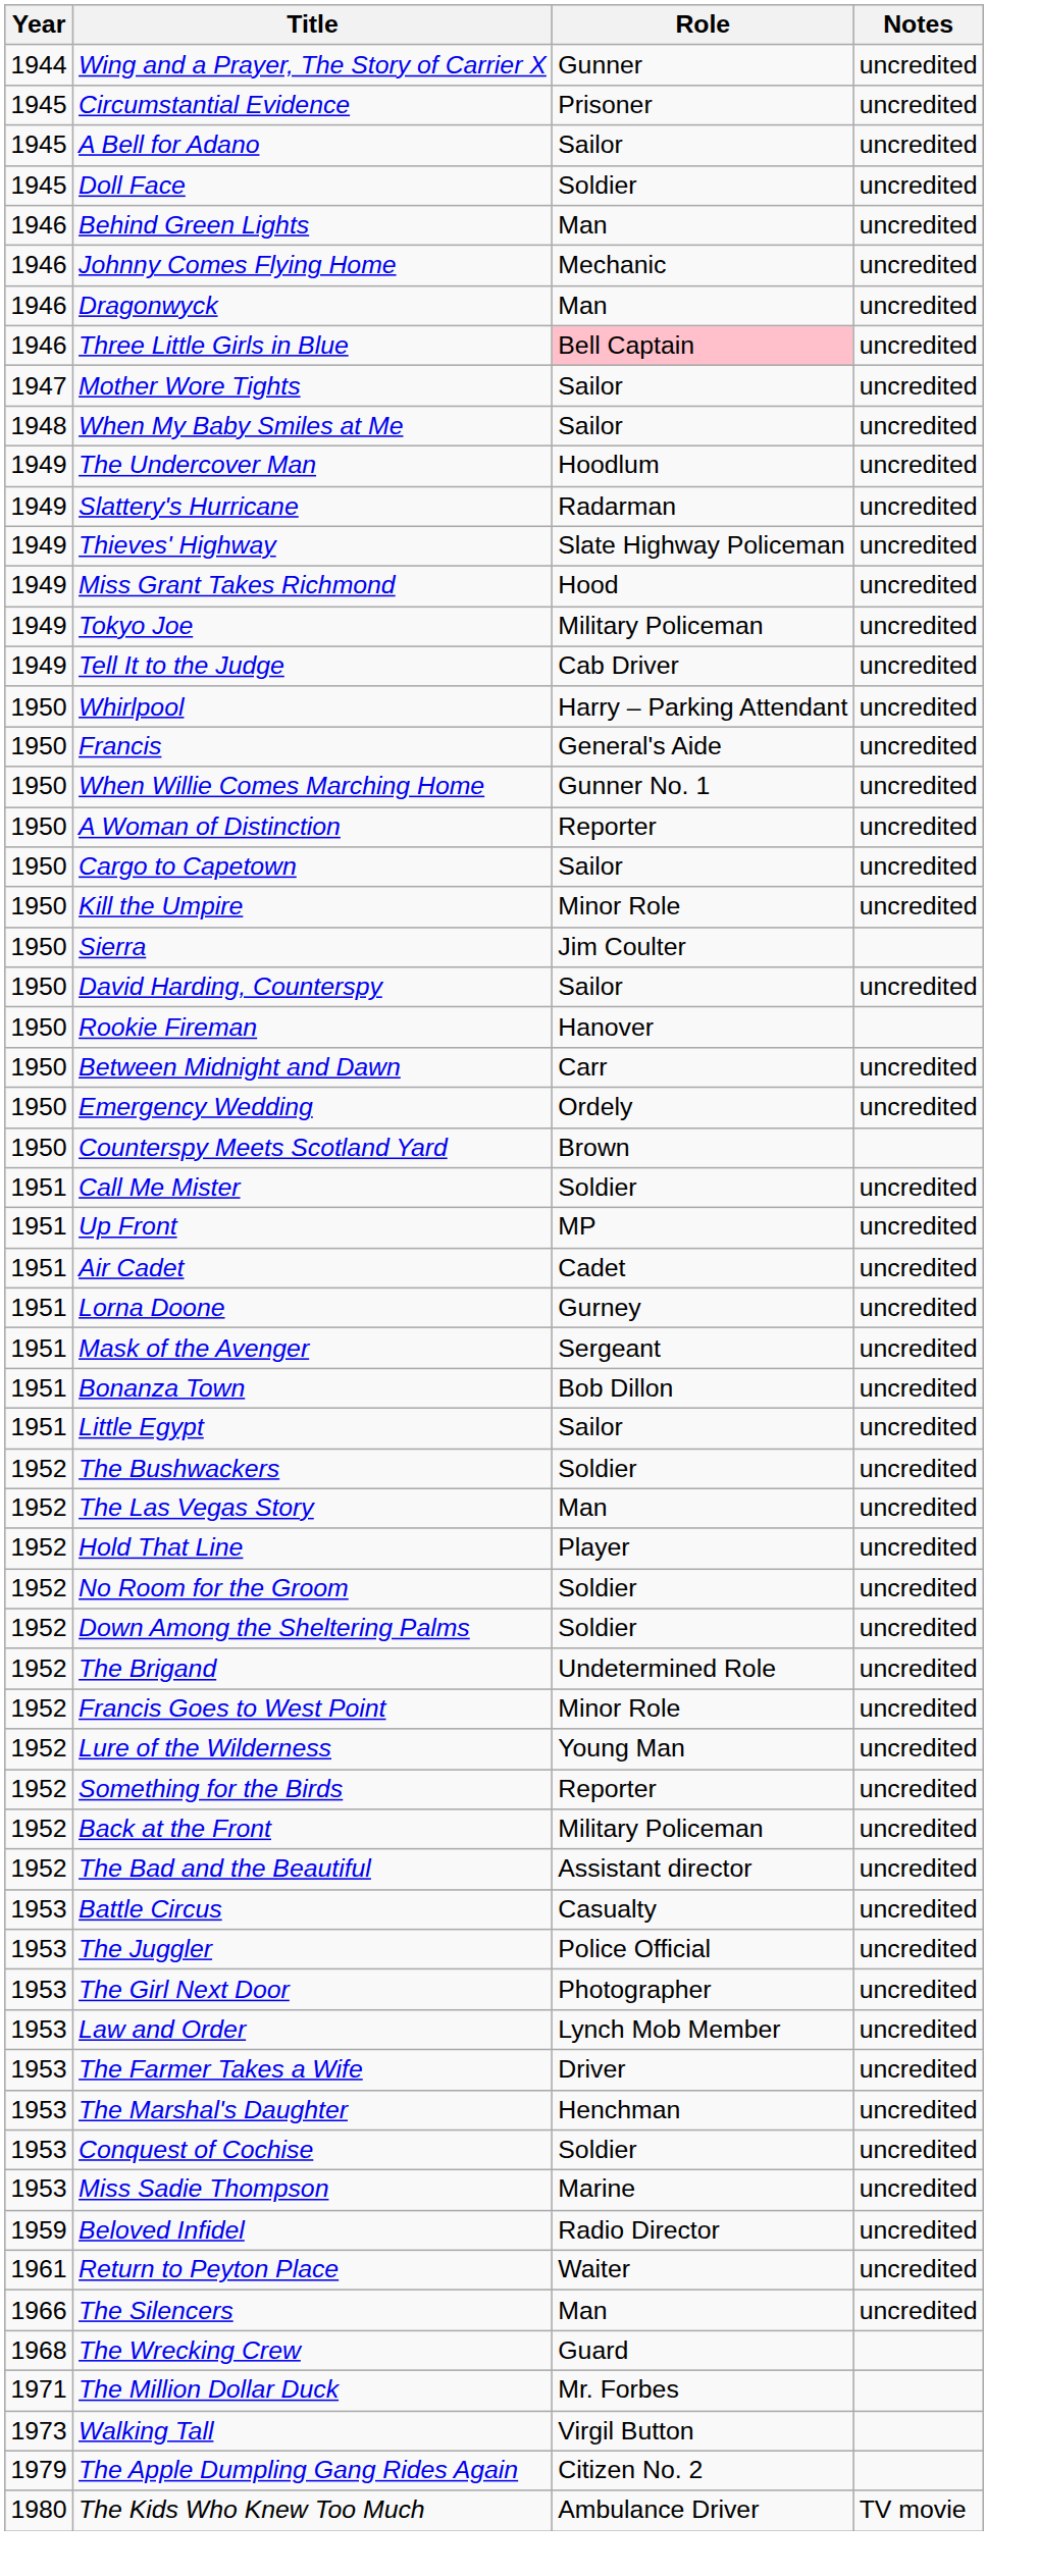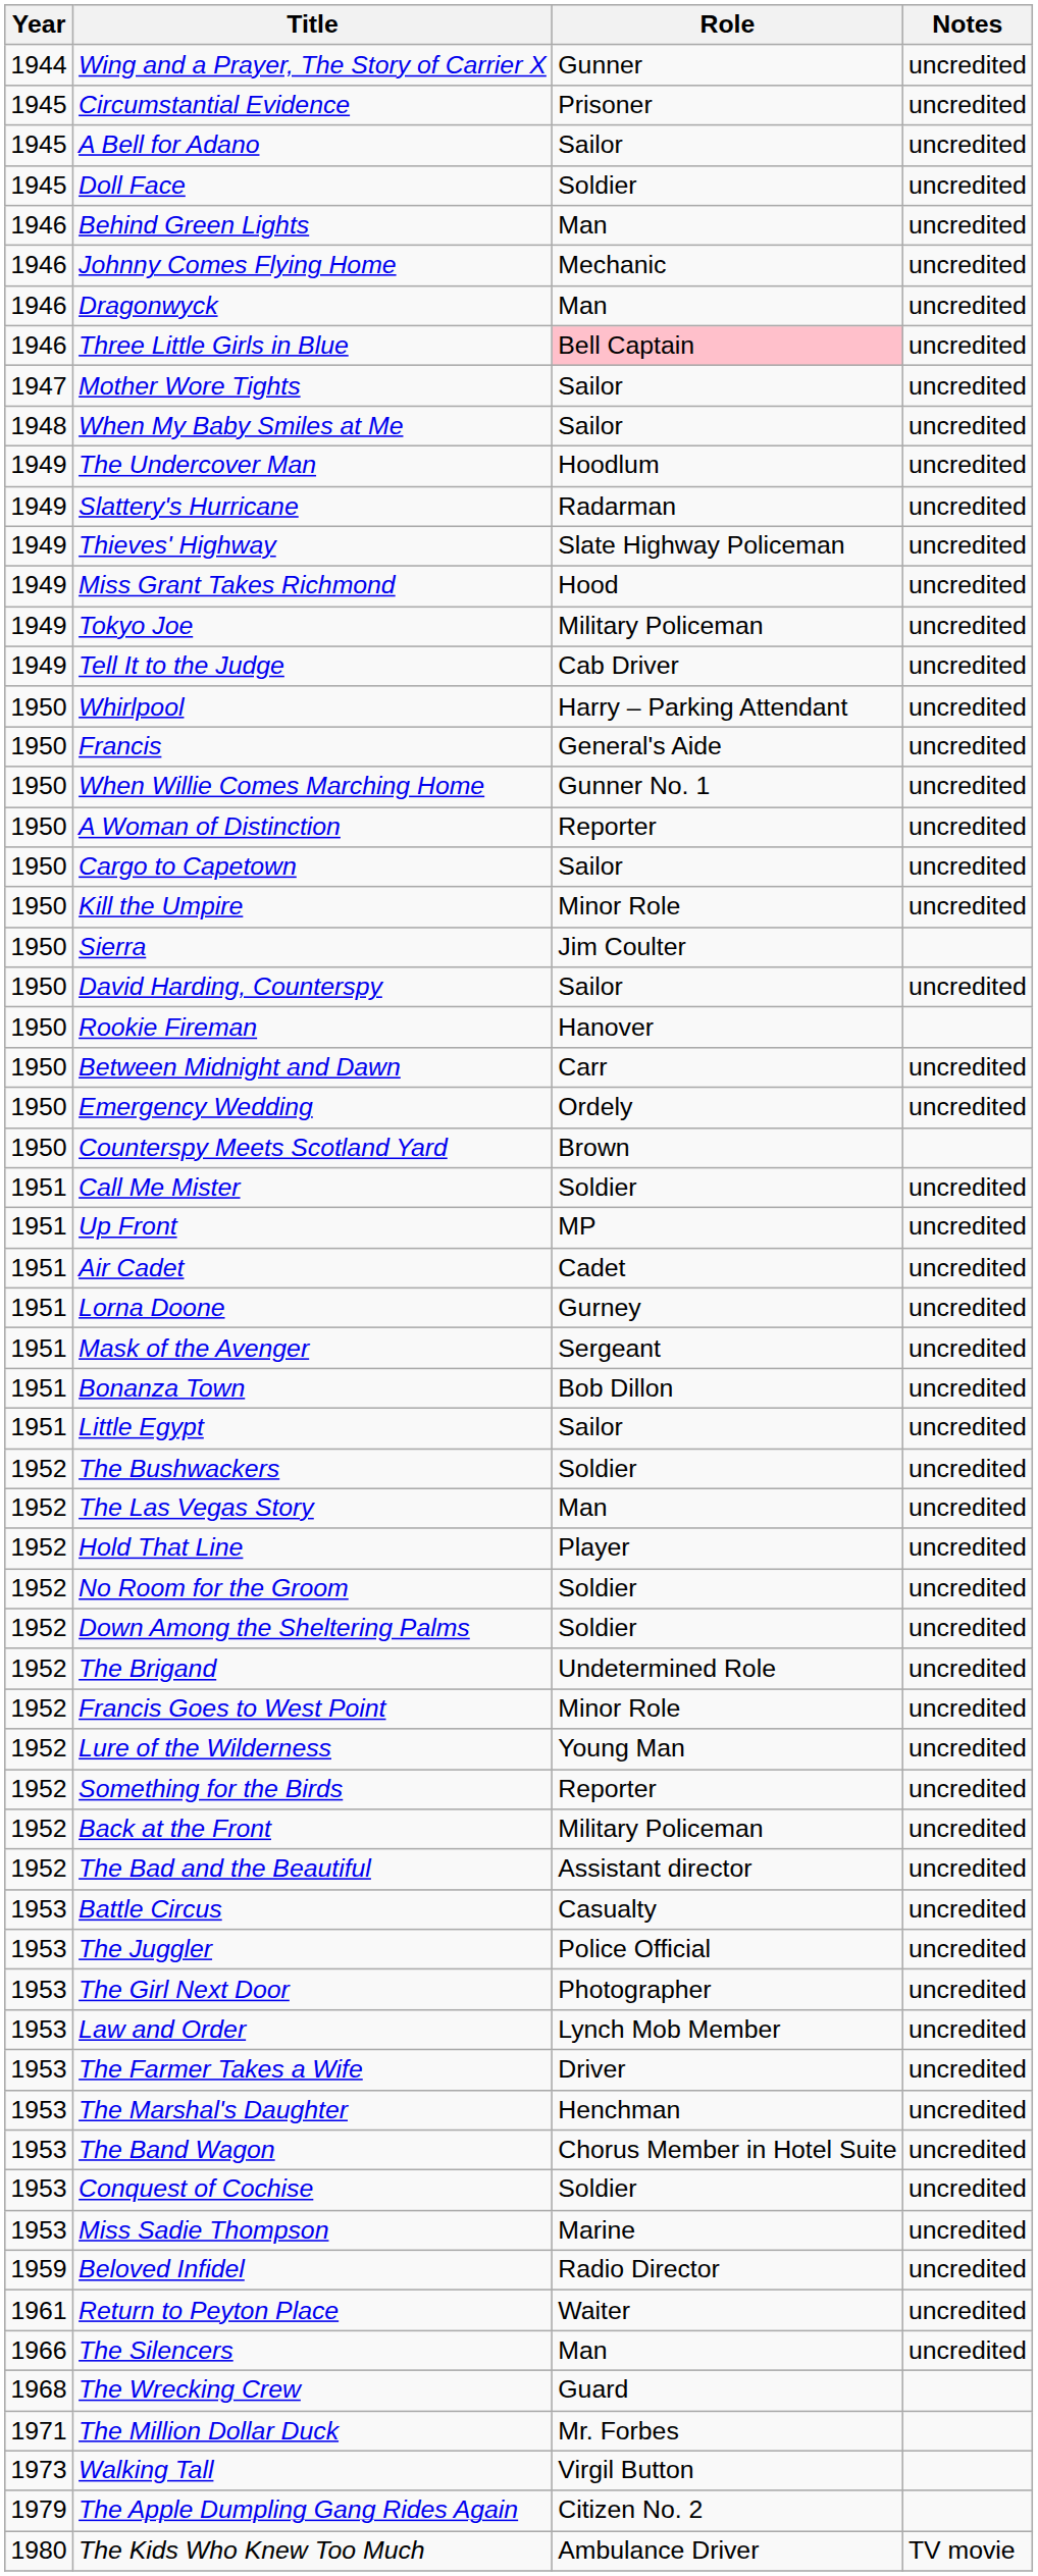+ row: 1953 | The Band Wagon | Chorus Member in Hotel Suite | uncredited
